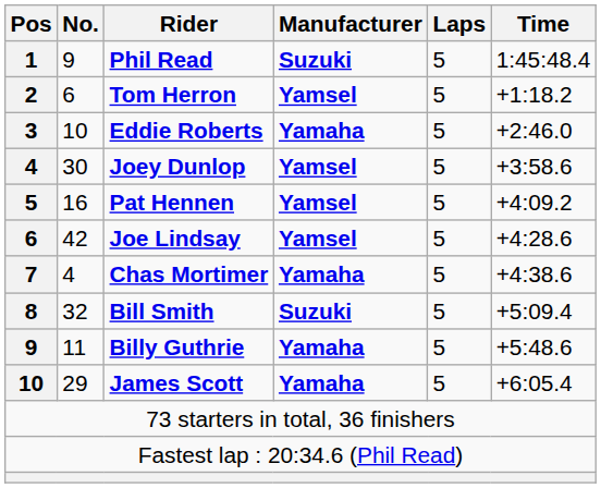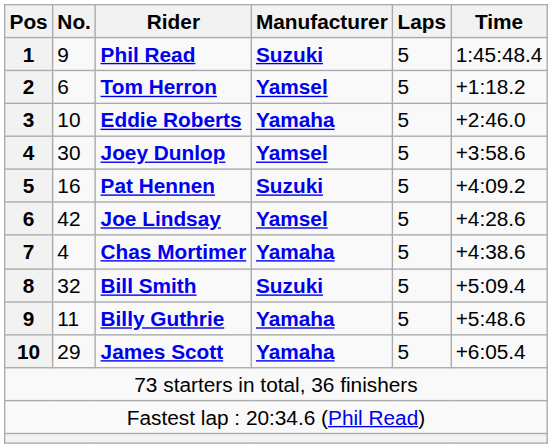Pat Hennen | Manufacturer: Yamsel -> Suzuki
